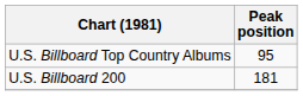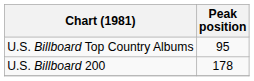U.S. Billboard 200 | Peak position: 181 -> 178
